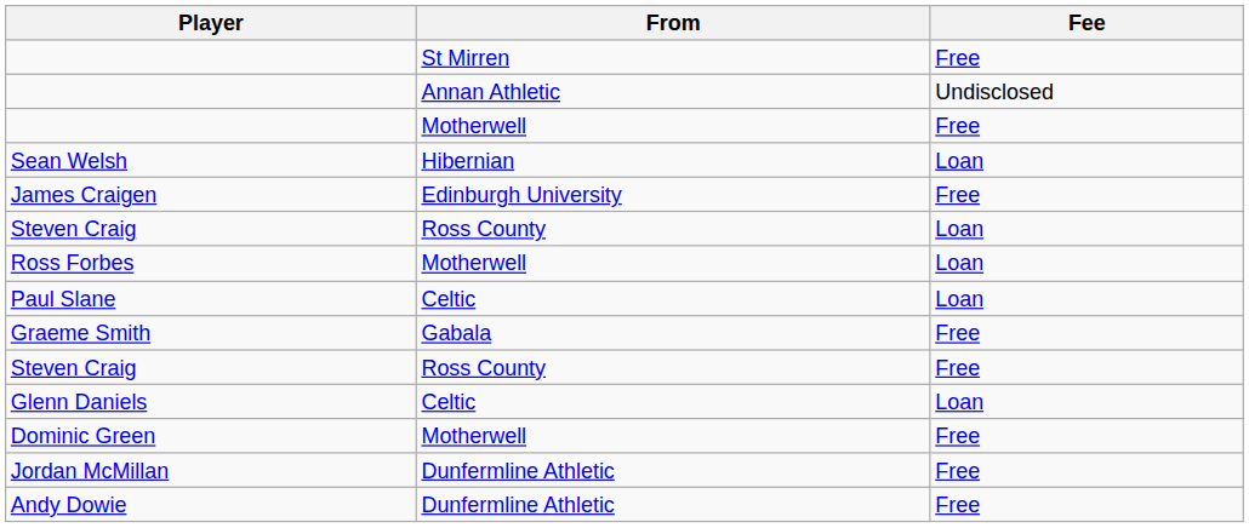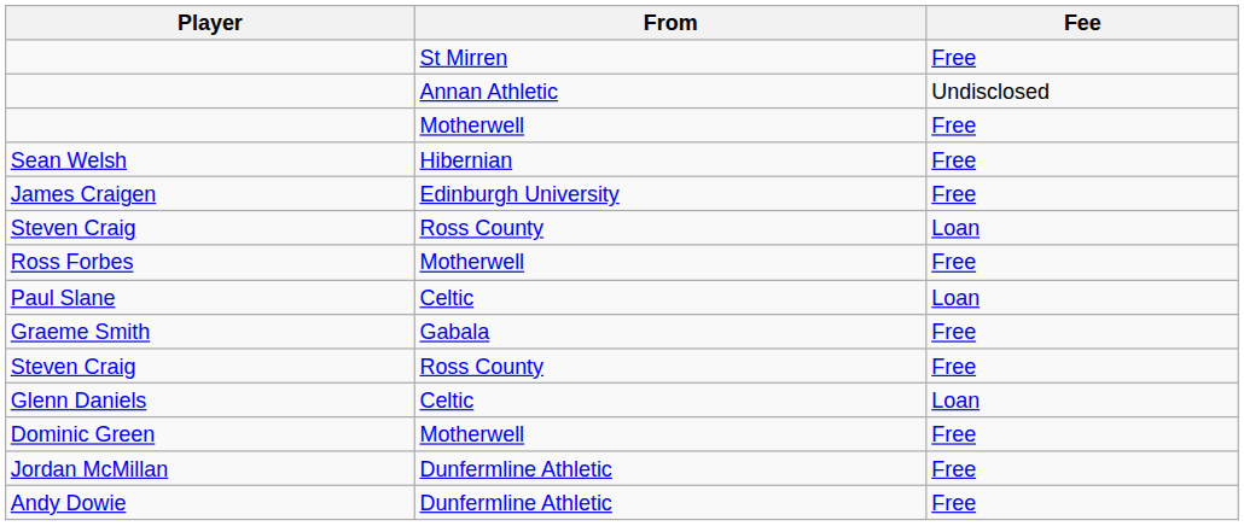Sean Welsh | Fee: Loan -> Free
Ross Forbes | Fee: Loan -> Free
